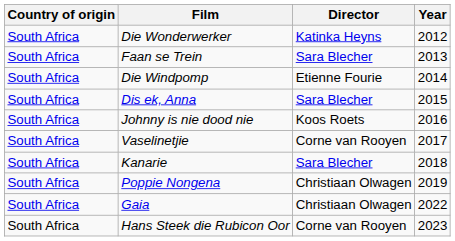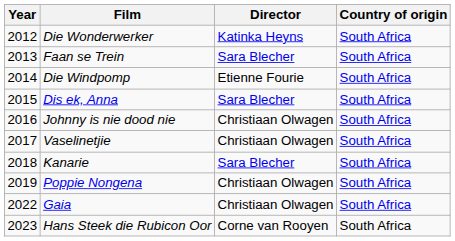columns swapped: Year <-> Country of origin
Johnny is nie dood nie | Director: Koos Roets -> Christiaan Olwagen
Vaselinetjie | Director: Corne van Rooyen -> Christiaan Olwagen
